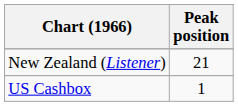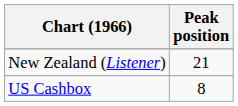US Cashbox | Peak position: 1 -> 8
